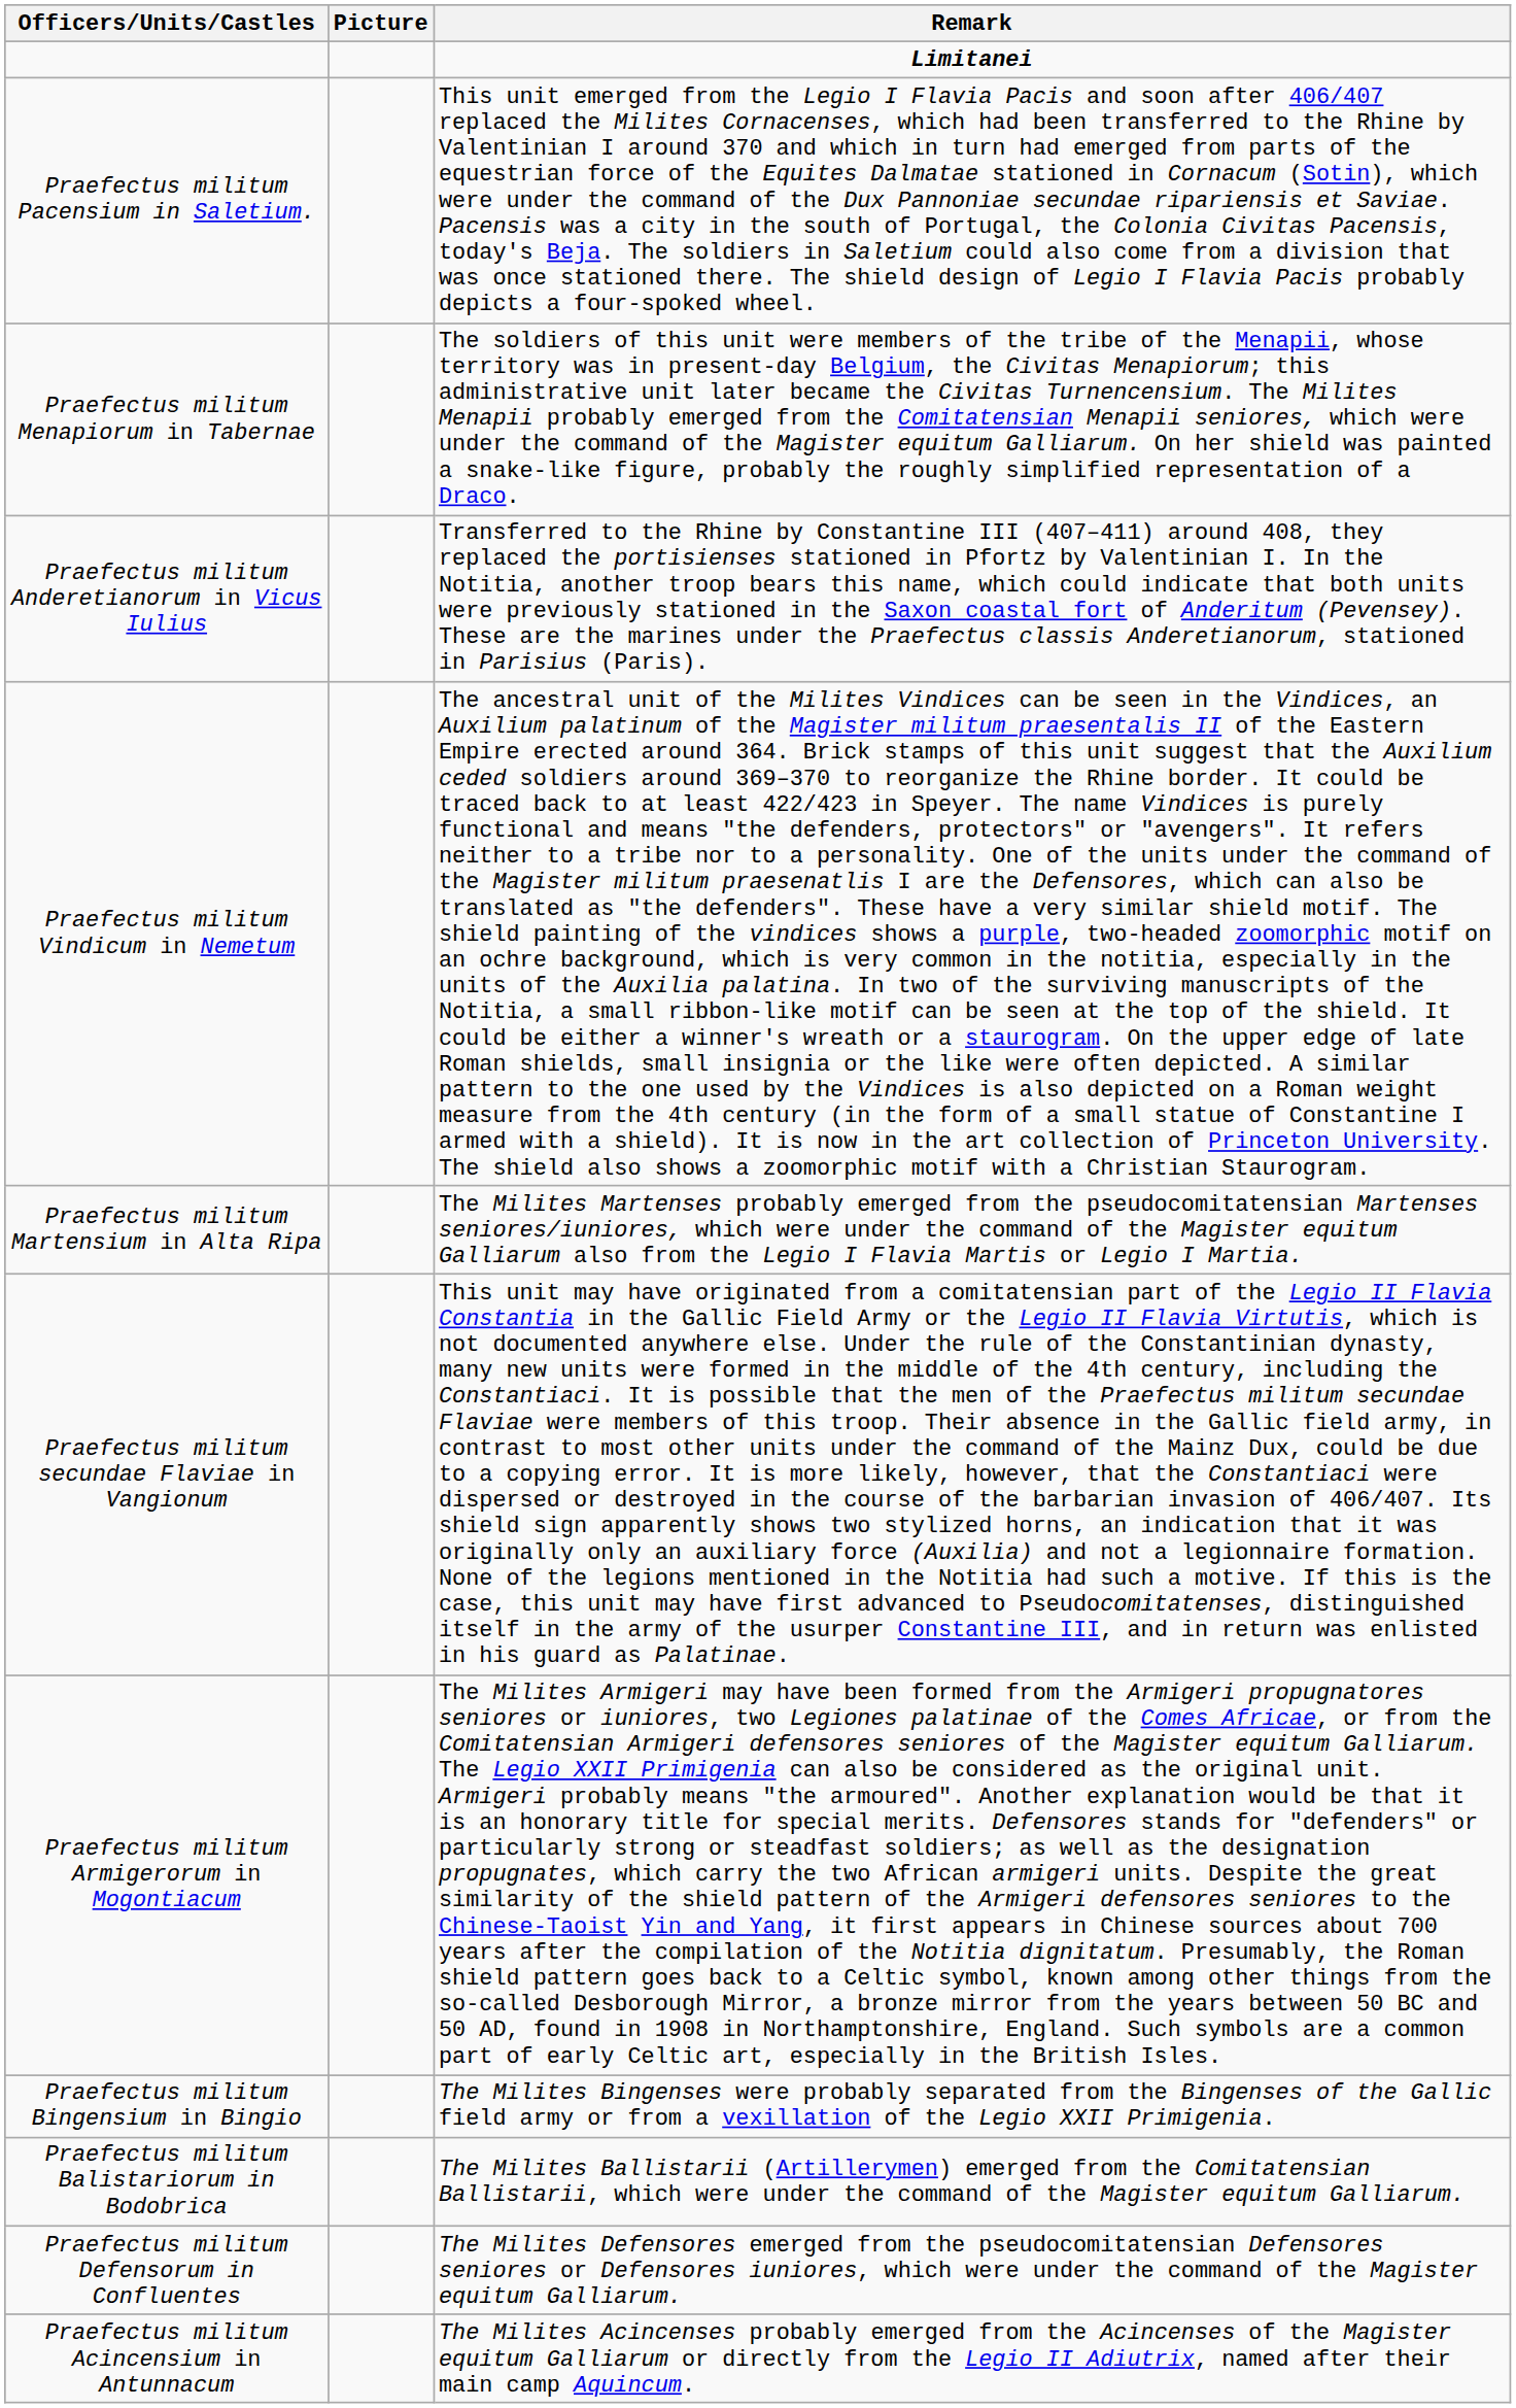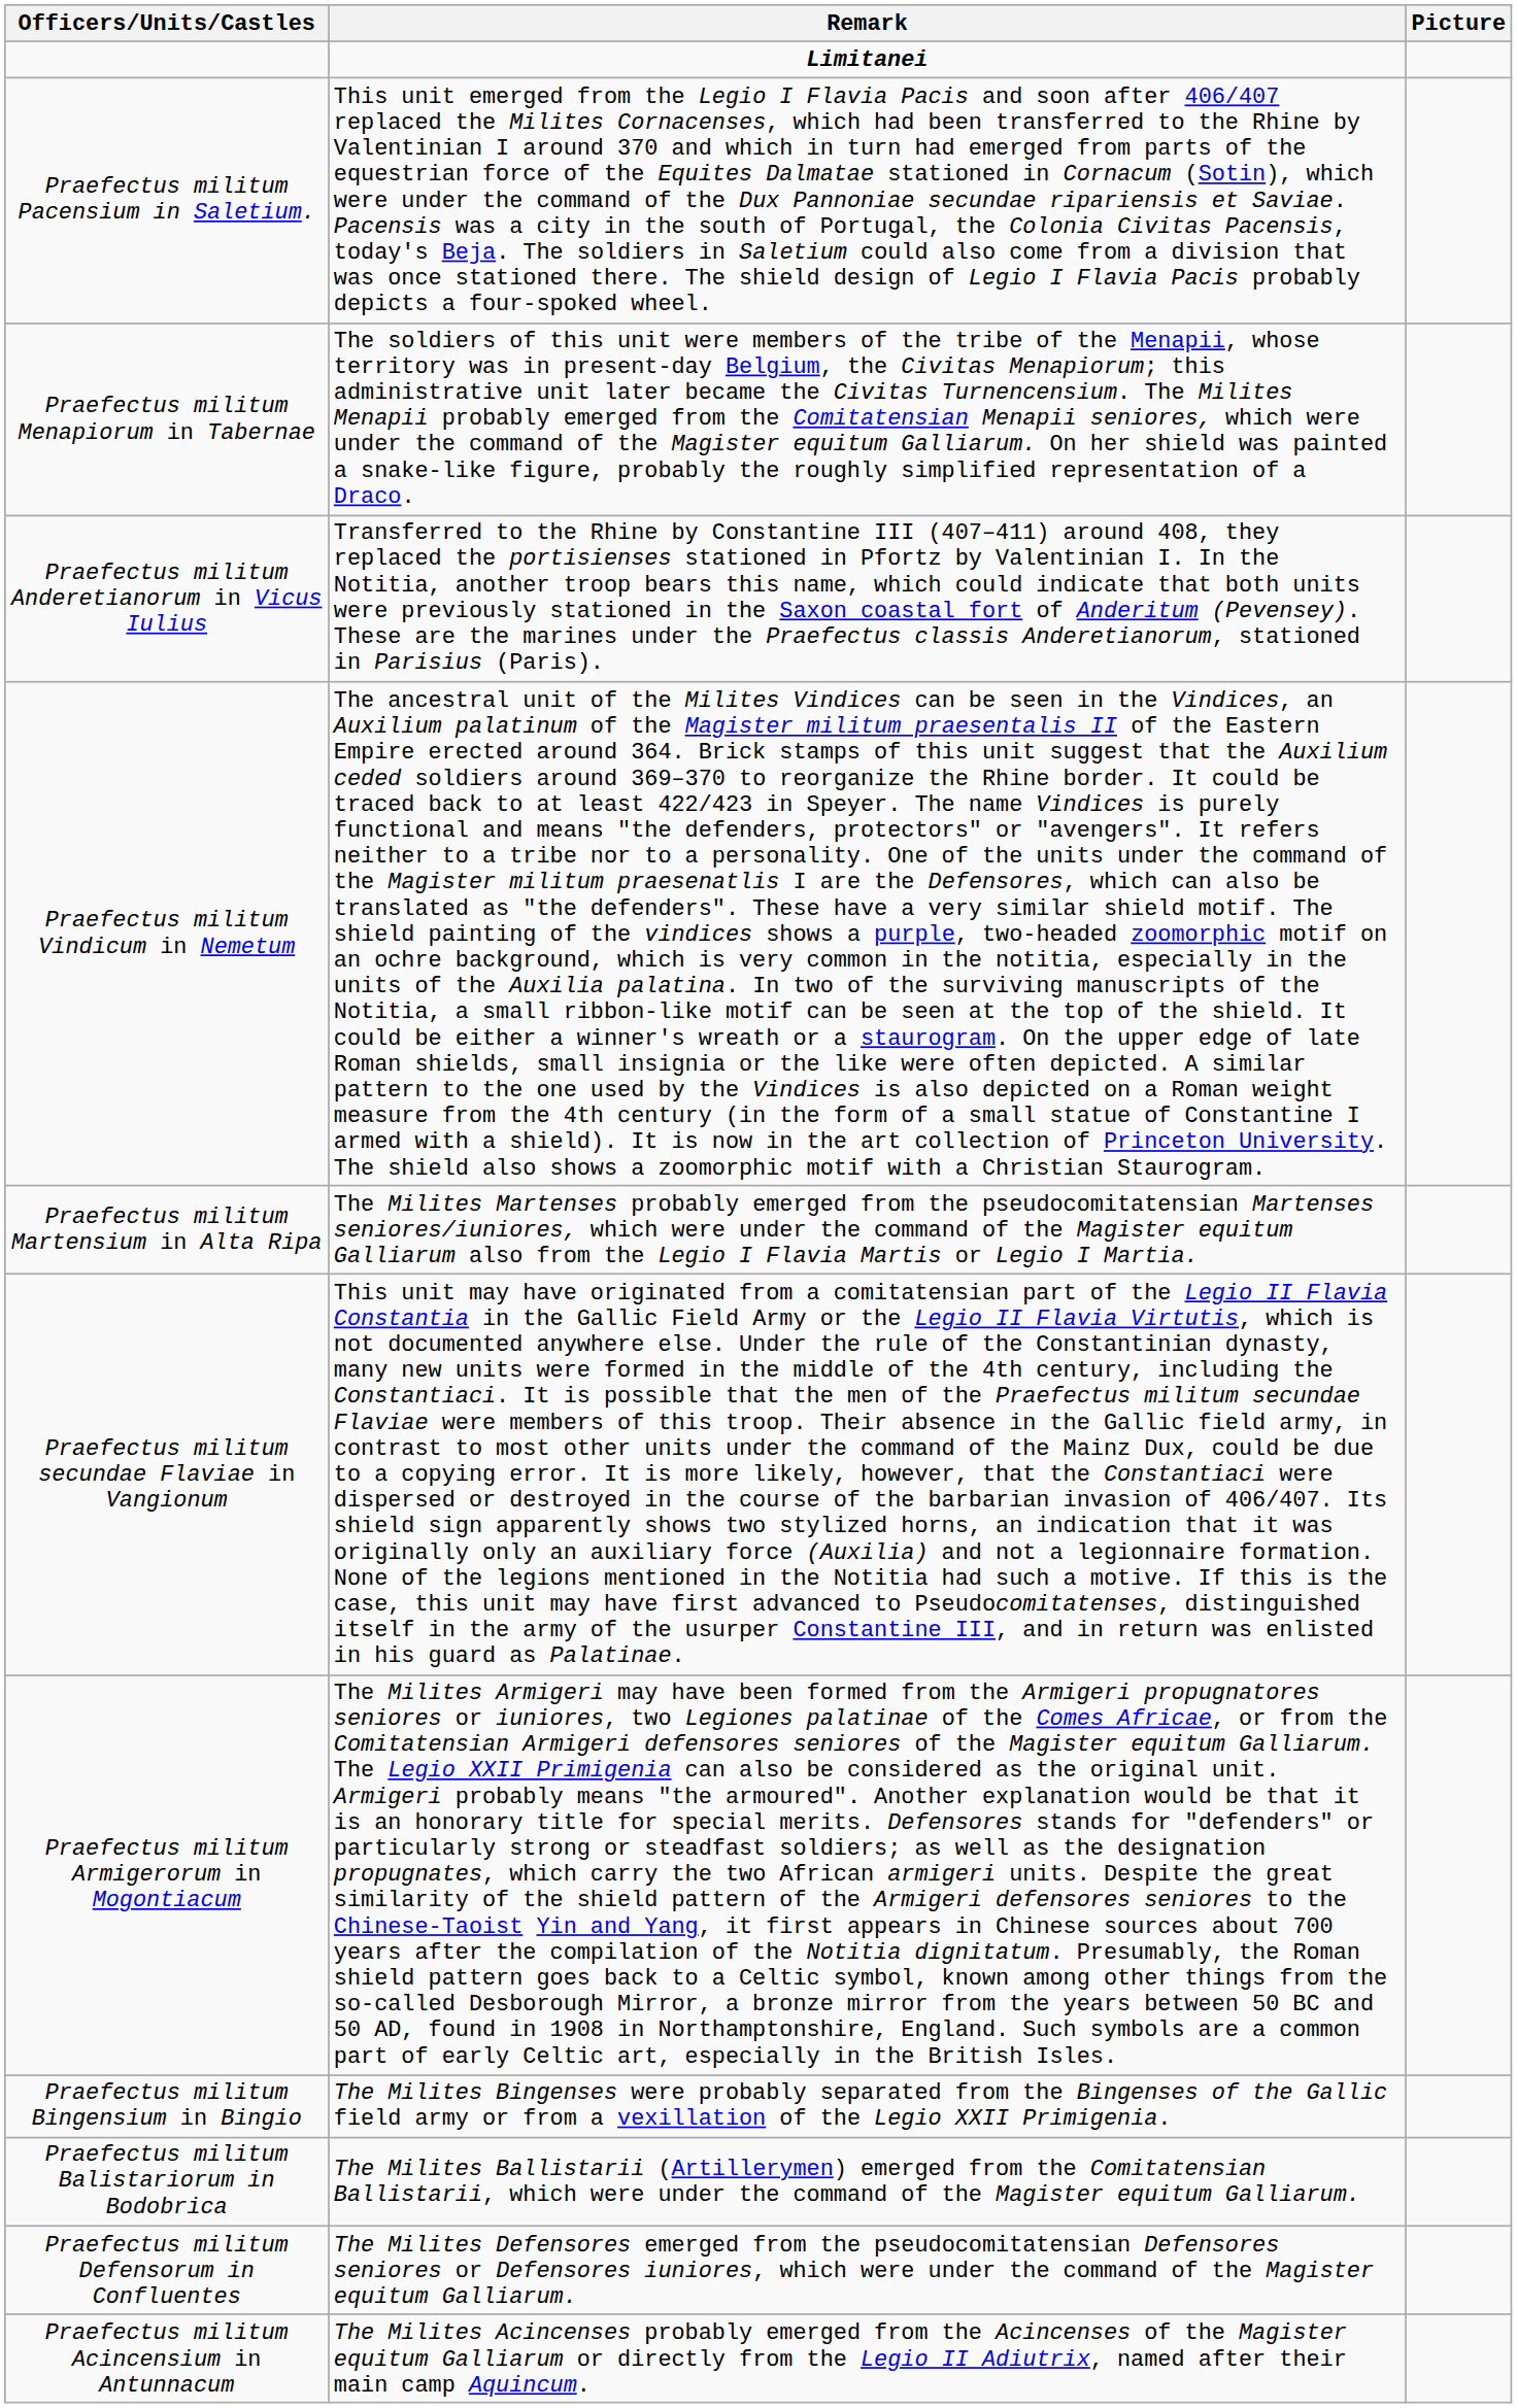columns swapped: Remark <-> Picture
